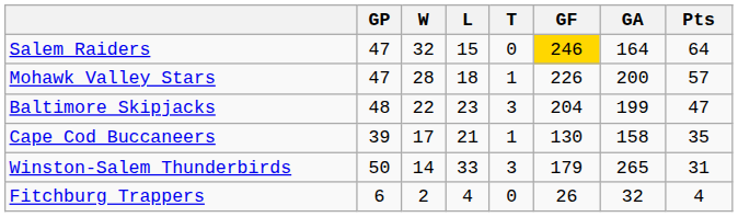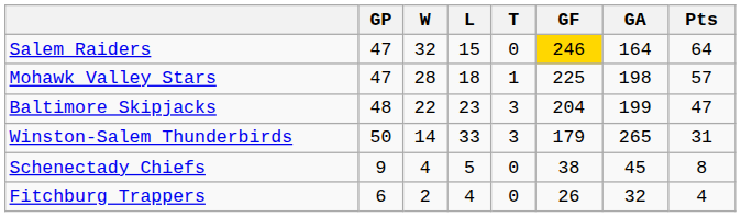Mohawk Valley Stars | GF: 226 -> 225
Mohawk Valley Stars | GA: 200 -> 198
- row: Cape Cod Buccaneers | 39 | 17 | 21 | 1 | 130 | 158 | 35
+ row: Schenectady Chiefs | 9 | 4 | 5 | 0 | 38 | 45 | 8
